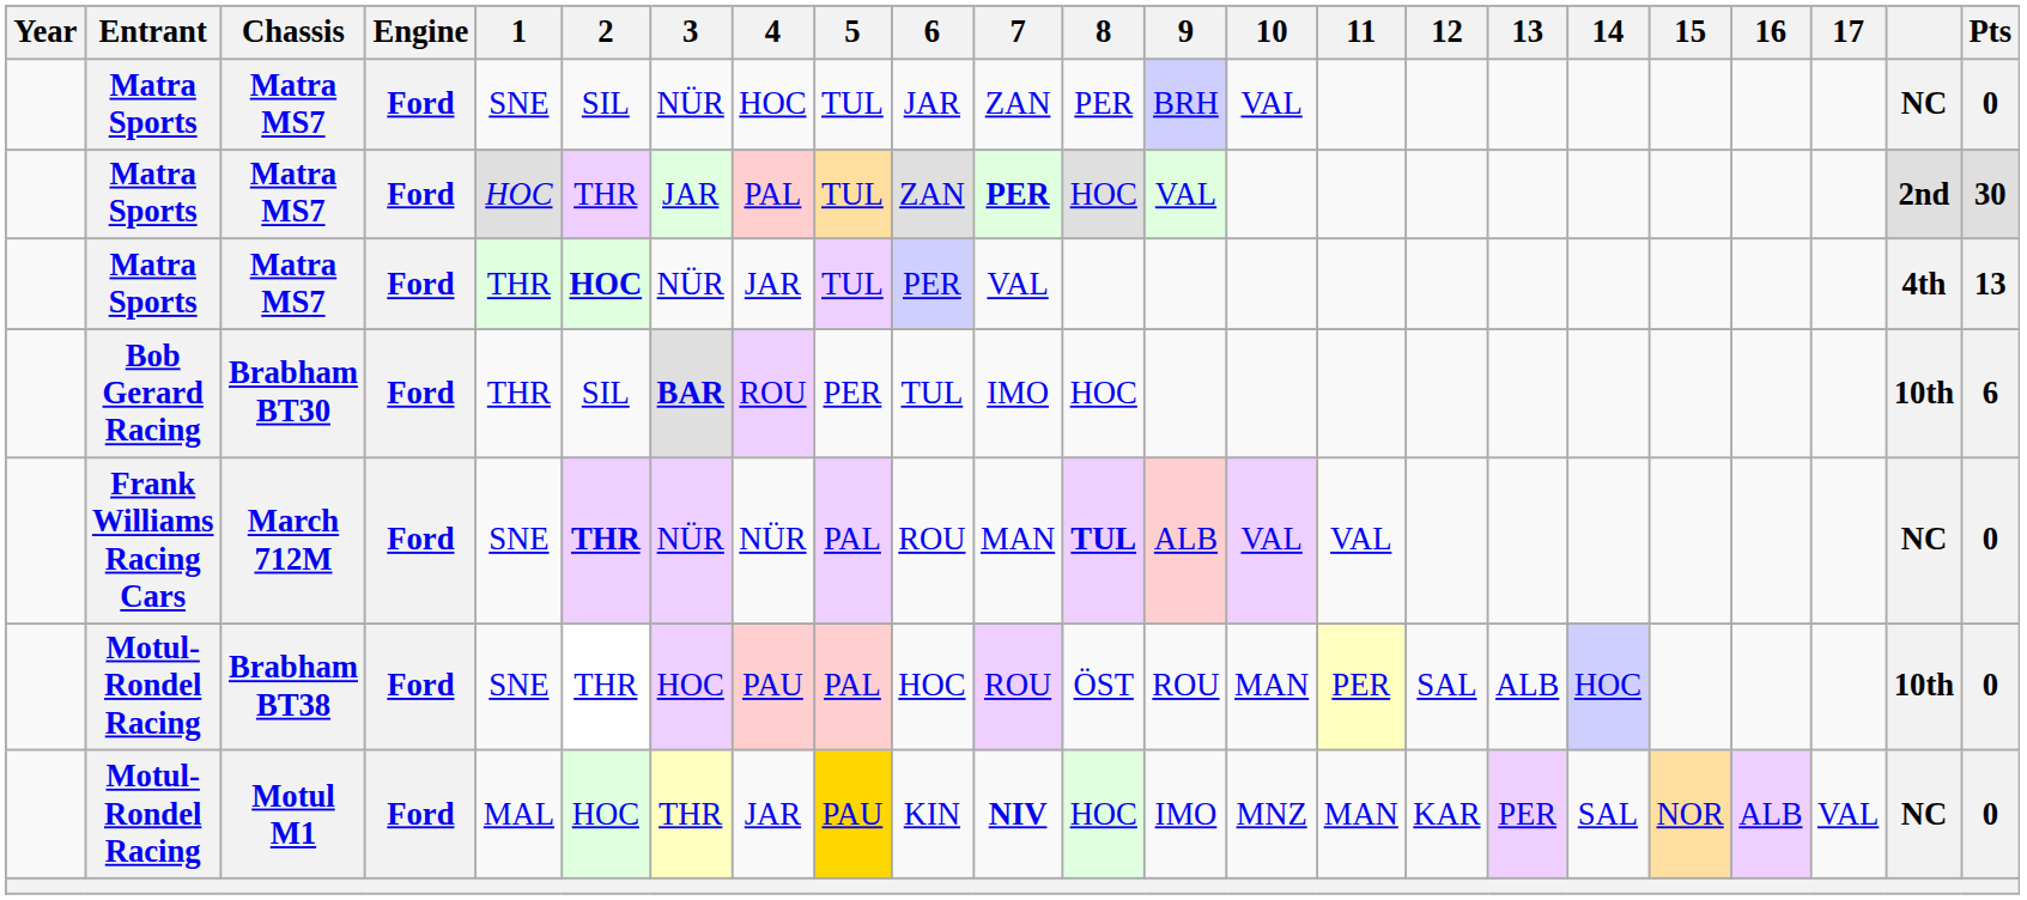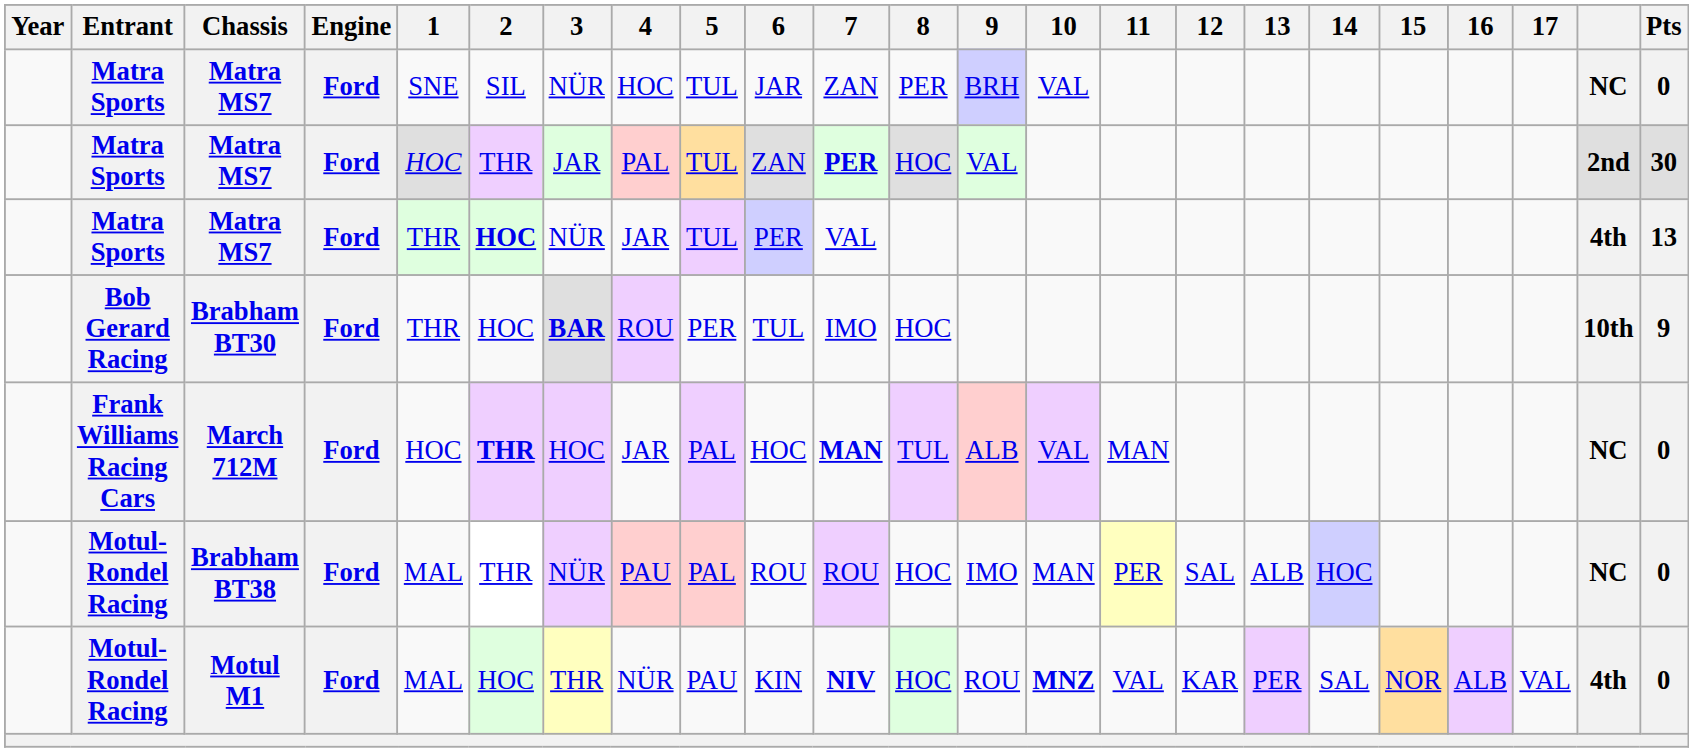Brabham BT30 | 2: SIL -> HOC
Brabham BT30 | Pts: 6 -> 9
March 712M | 1: SNE -> HOC
March 712M | 3: NÜR -> HOC
March 712M | 4: NÜR -> JAR
March 712M | 6: ROU -> HOC
March 712M | 7: normal -> bold
March 712M | 8: bold -> normal
March 712M | 11: VAL -> MAN
Brabham BT38 | 1: SNE -> MAL
Brabham BT38 | 3: HOC -> NÜR
Brabham BT38 | 6: HOC -> ROU
Brabham BT38 | 8: ÖST -> HOC
Brabham BT38 | 9: ROU -> IMO
Brabham BT38 | column 22: 10th -> NC
Motul M1 | 4: JAR -> NÜR
Motul M1 | 5: gold background -> no background
Motul M1 | 9: IMO -> ROU
Motul M1 | 10: normal -> bold
Motul M1 | 11: MAN -> VAL
Motul M1 | column 22: NC -> 4th
